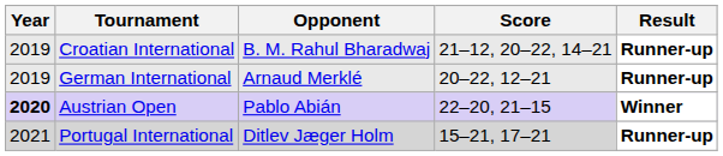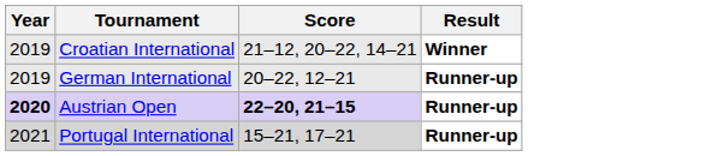- column: Opponent | B. M. Rahul Bharadwaj | Arnaud Merklé | Pablo Abián | Ditlev Jæger Holm
Croatian International | Result: Runner-up -> Winner
Austrian Open | Score: normal -> bold
Austrian Open | Result: Winner -> Runner-up
